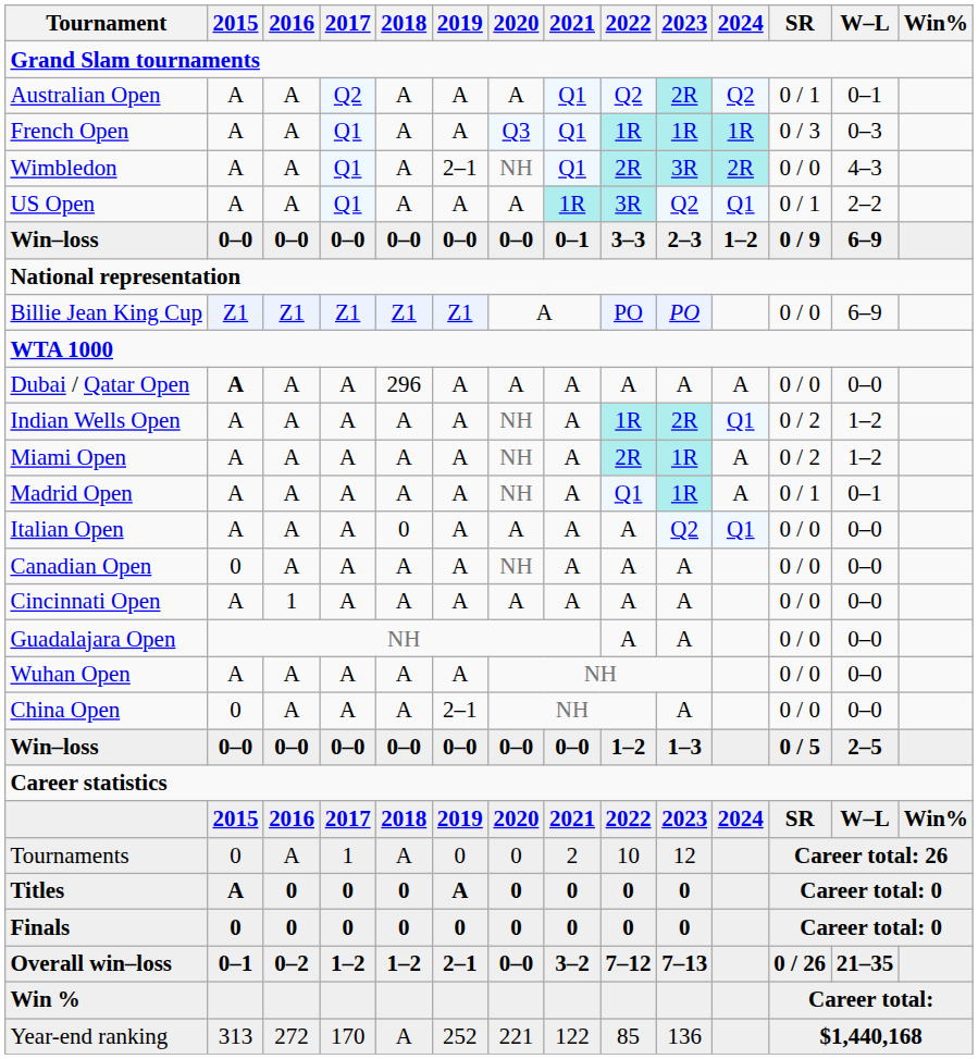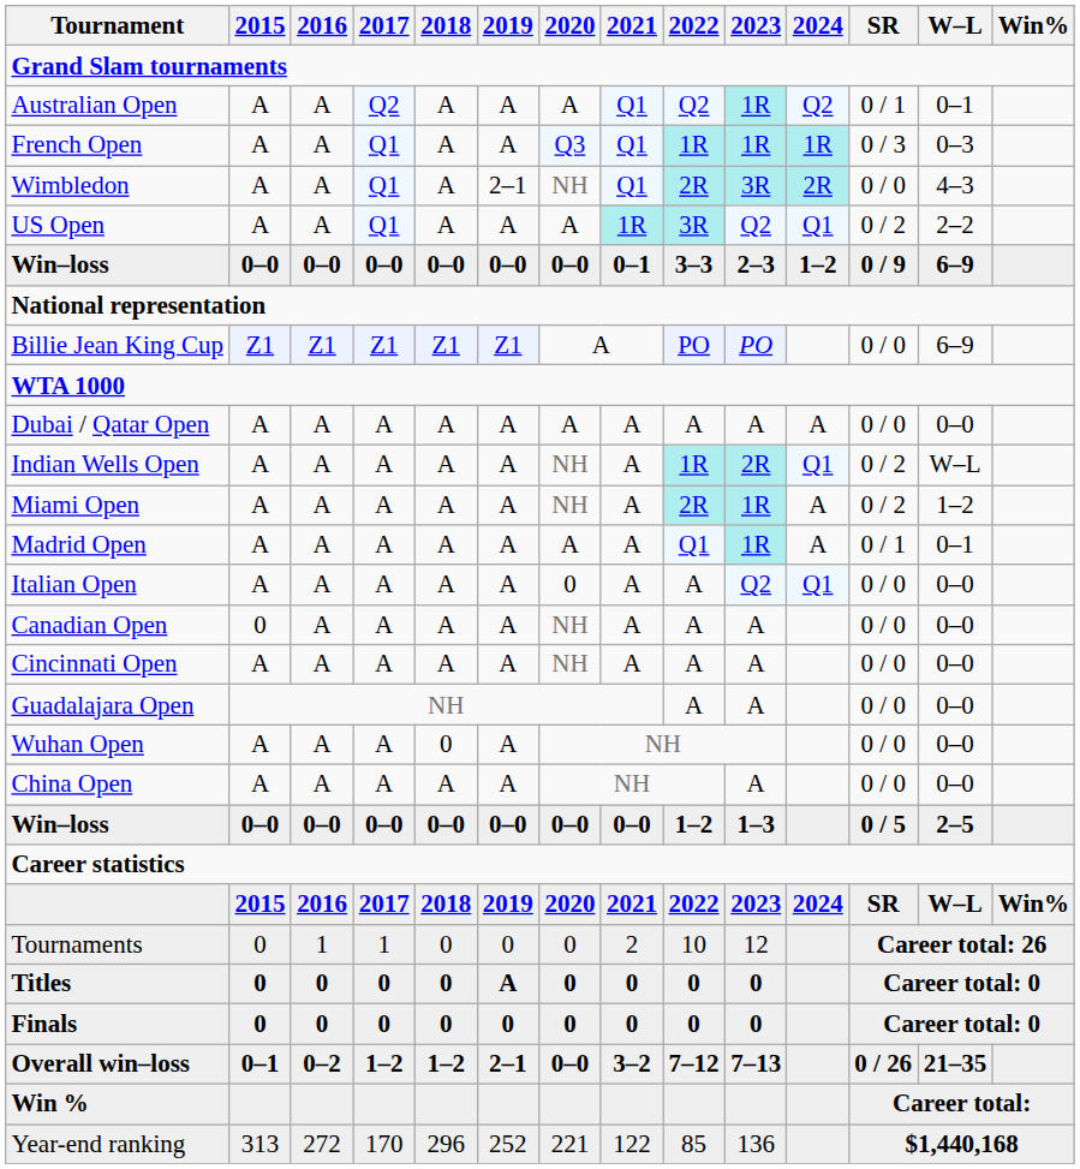Australian Open | 2023: 2R -> 1R
US Open | SR: 0 / 1 -> 0 / 2
Dubai / Qatar Open | 2015: bold -> normal
Dubai / Qatar Open | 2018: 296 -> A
Indian Wells Open | W–L: 1–2 -> W–L
Madrid Open | 2020: NH -> A
Italian Open | 2018: 0 -> A
Italian Open | 2020: A -> 0
Cincinnati Open | 2016: 1 -> A
Cincinnati Open | 2020: A -> NH
Wuhan Open | 2018: A -> 0
China Open | 2015: 0 -> A
China Open | 2019: 2–1 -> A
Tournaments | 2016: A -> 1
Tournaments | 2018: A -> 0
Titles | 2015: A -> 0
Year-end ranking | 2018: A -> 296
